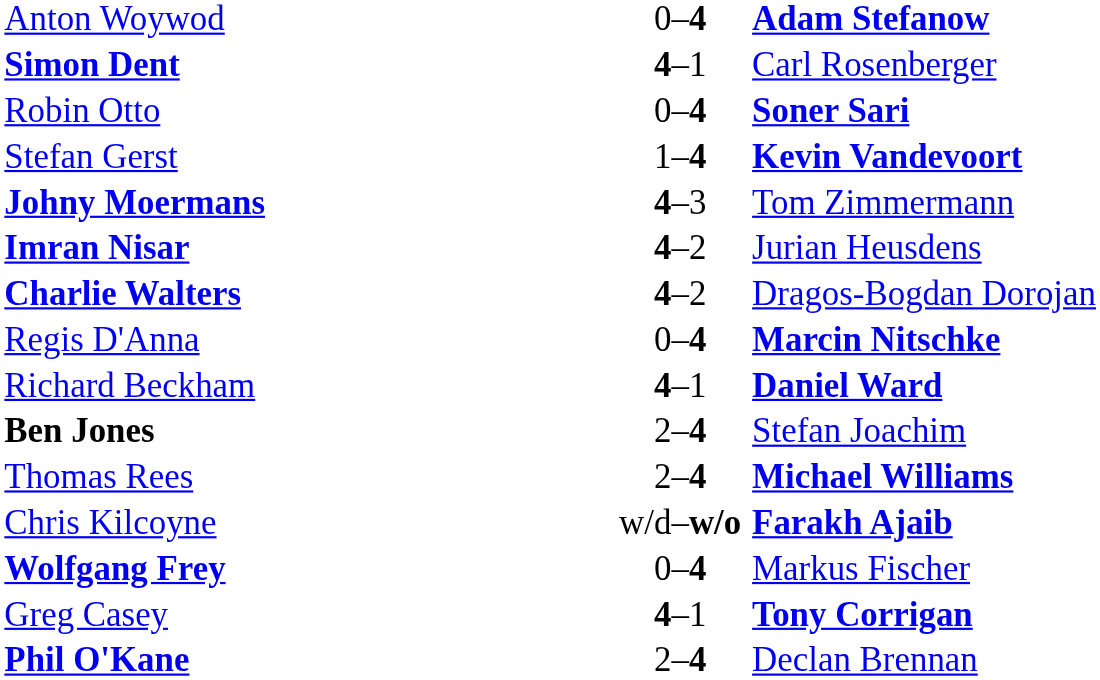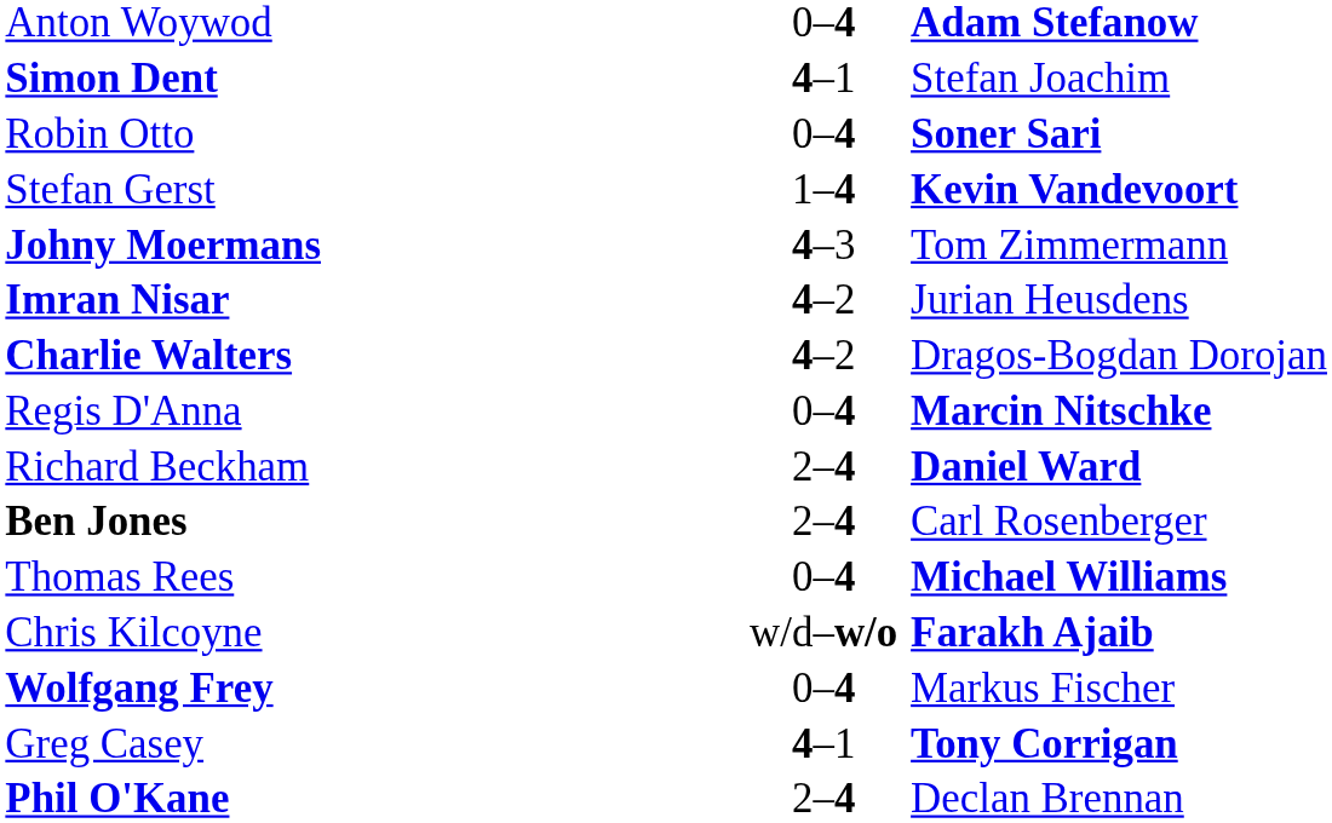Simon Dent | column 3: Carl Rosenberger -> Stefan Joachim
Richard Beckham | column 2: 4–1 -> 2–4
Ben Jones | column 3: Stefan Joachim -> Carl Rosenberger
Thomas Rees | column 2: 2–4 -> 0–4
